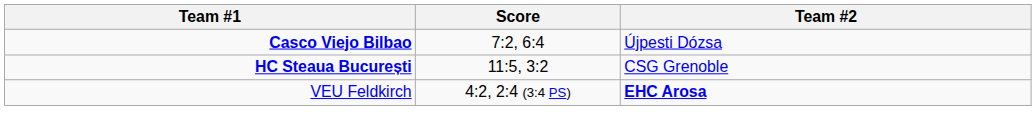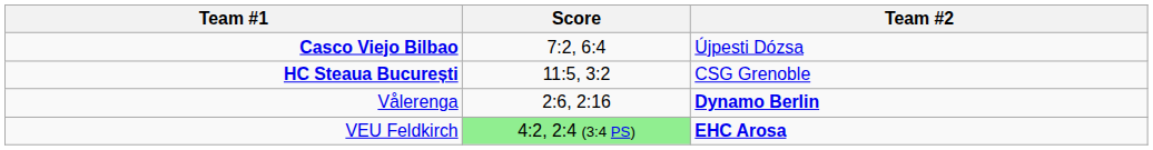+ row: Vålerenga | 2:6, 2:16 | Dynamo Berlin
VEU Feldkirch | Score: no background -> lightgreen background
